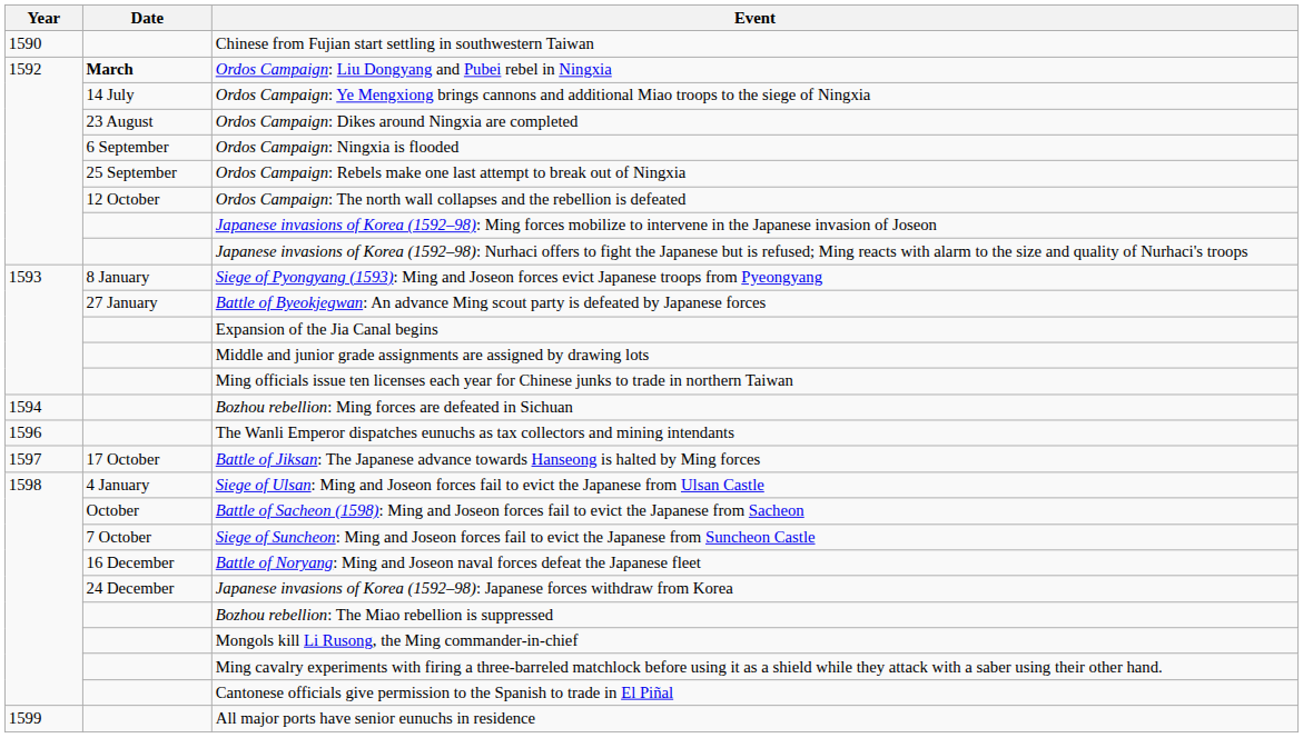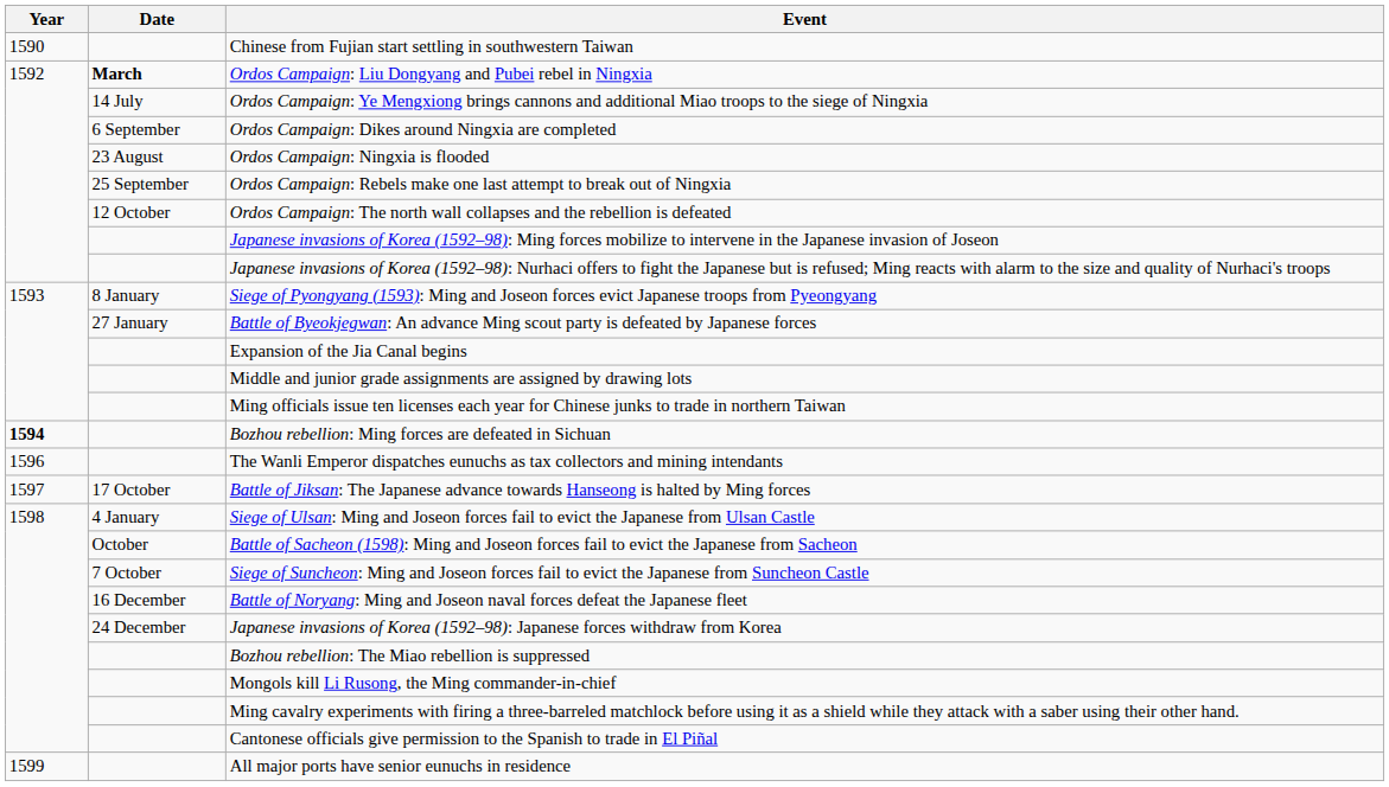Ordos Campaign: Dikes around Ningxia are completed | Date: 23 August -> 6 September
Ordos Campaign: Ningxia is flooded | Date: 6 September -> 23 August
Bozhou rebellion: Ming forces are defeated in Sichuan | Year: normal -> bold
